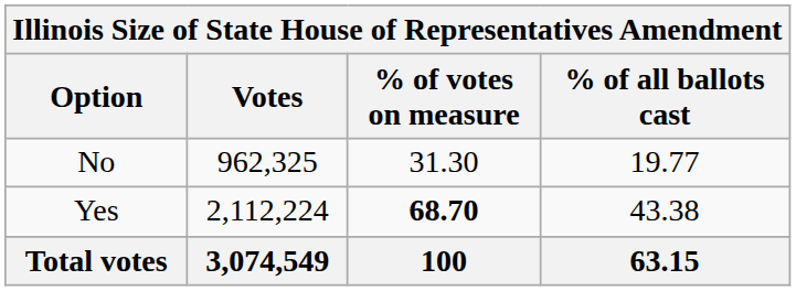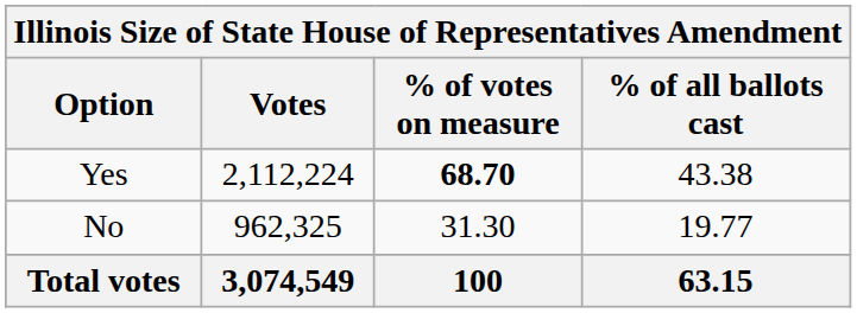rows swapped: Yes <-> No
